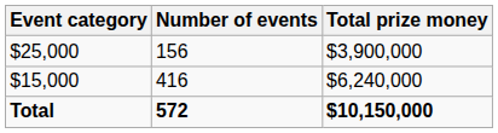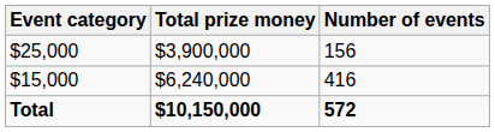columns swapped: Number of events <-> Total prize money
